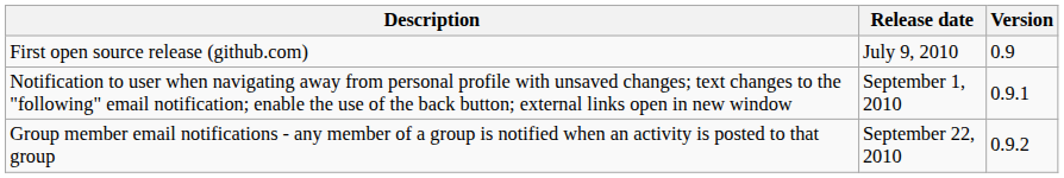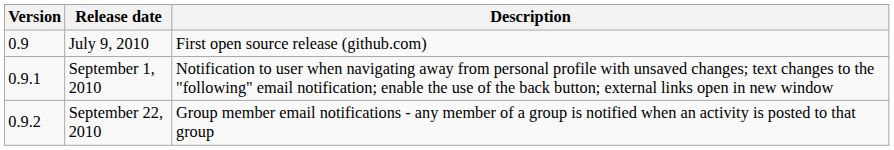columns swapped: Version <-> Description
